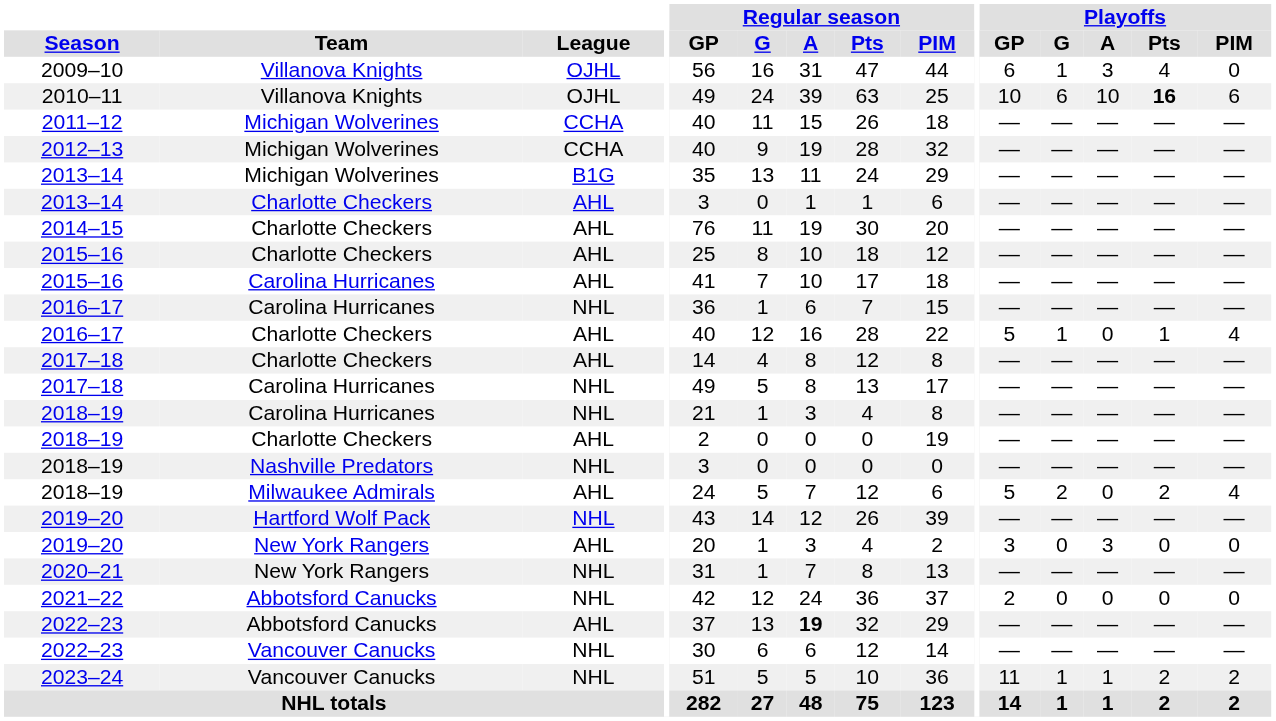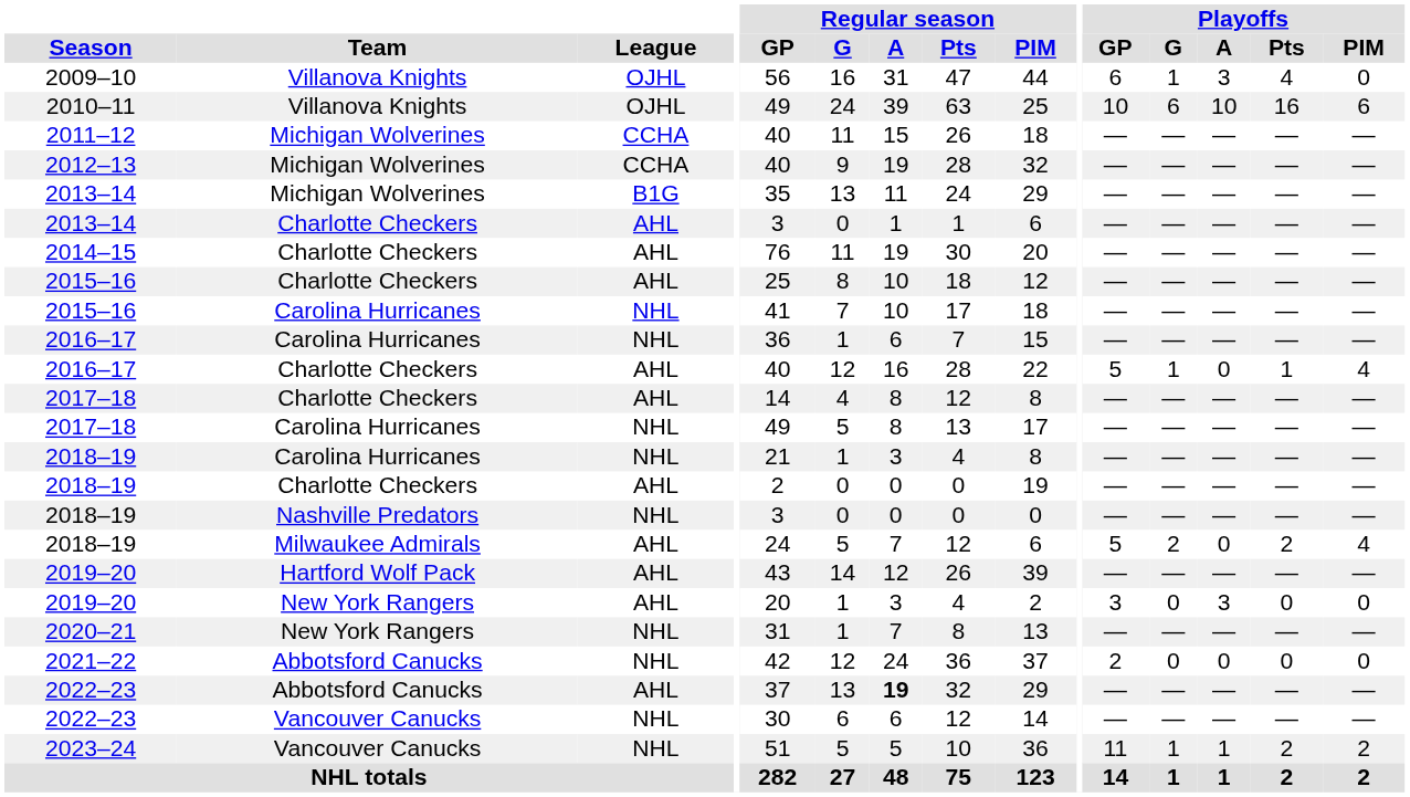2010–11 | Playoffs / Pts: bold -> normal
2015–16 / Carolina Hurricanes | League: AHL -> NHL
2019–20 / Hartford Wolf Pack | League: NHL -> AHL
